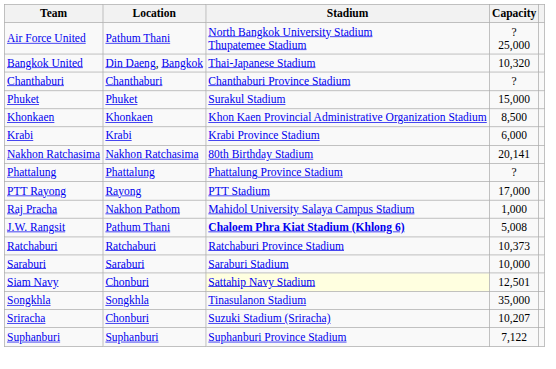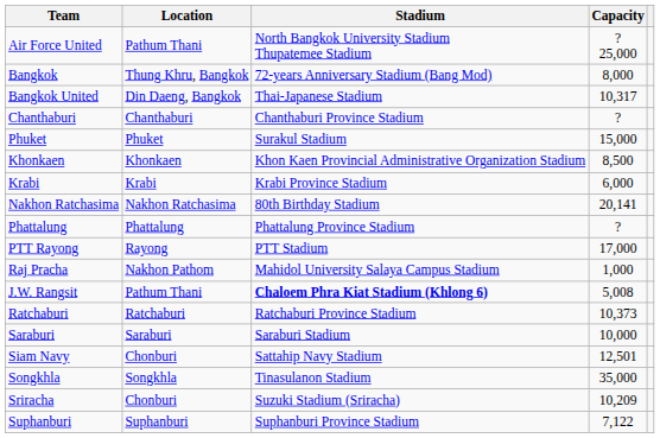+ row: Bangkok | Thung Khru, Bangkok | 72-years Anniversary Stadium (Bang Mod) | 8,000
Bangkok United | Capacity: 10,320 -> 10,317
Siam Navy | Stadium: lightyellow background -> no background
Sriracha | Capacity: 10,207 -> 10,209
